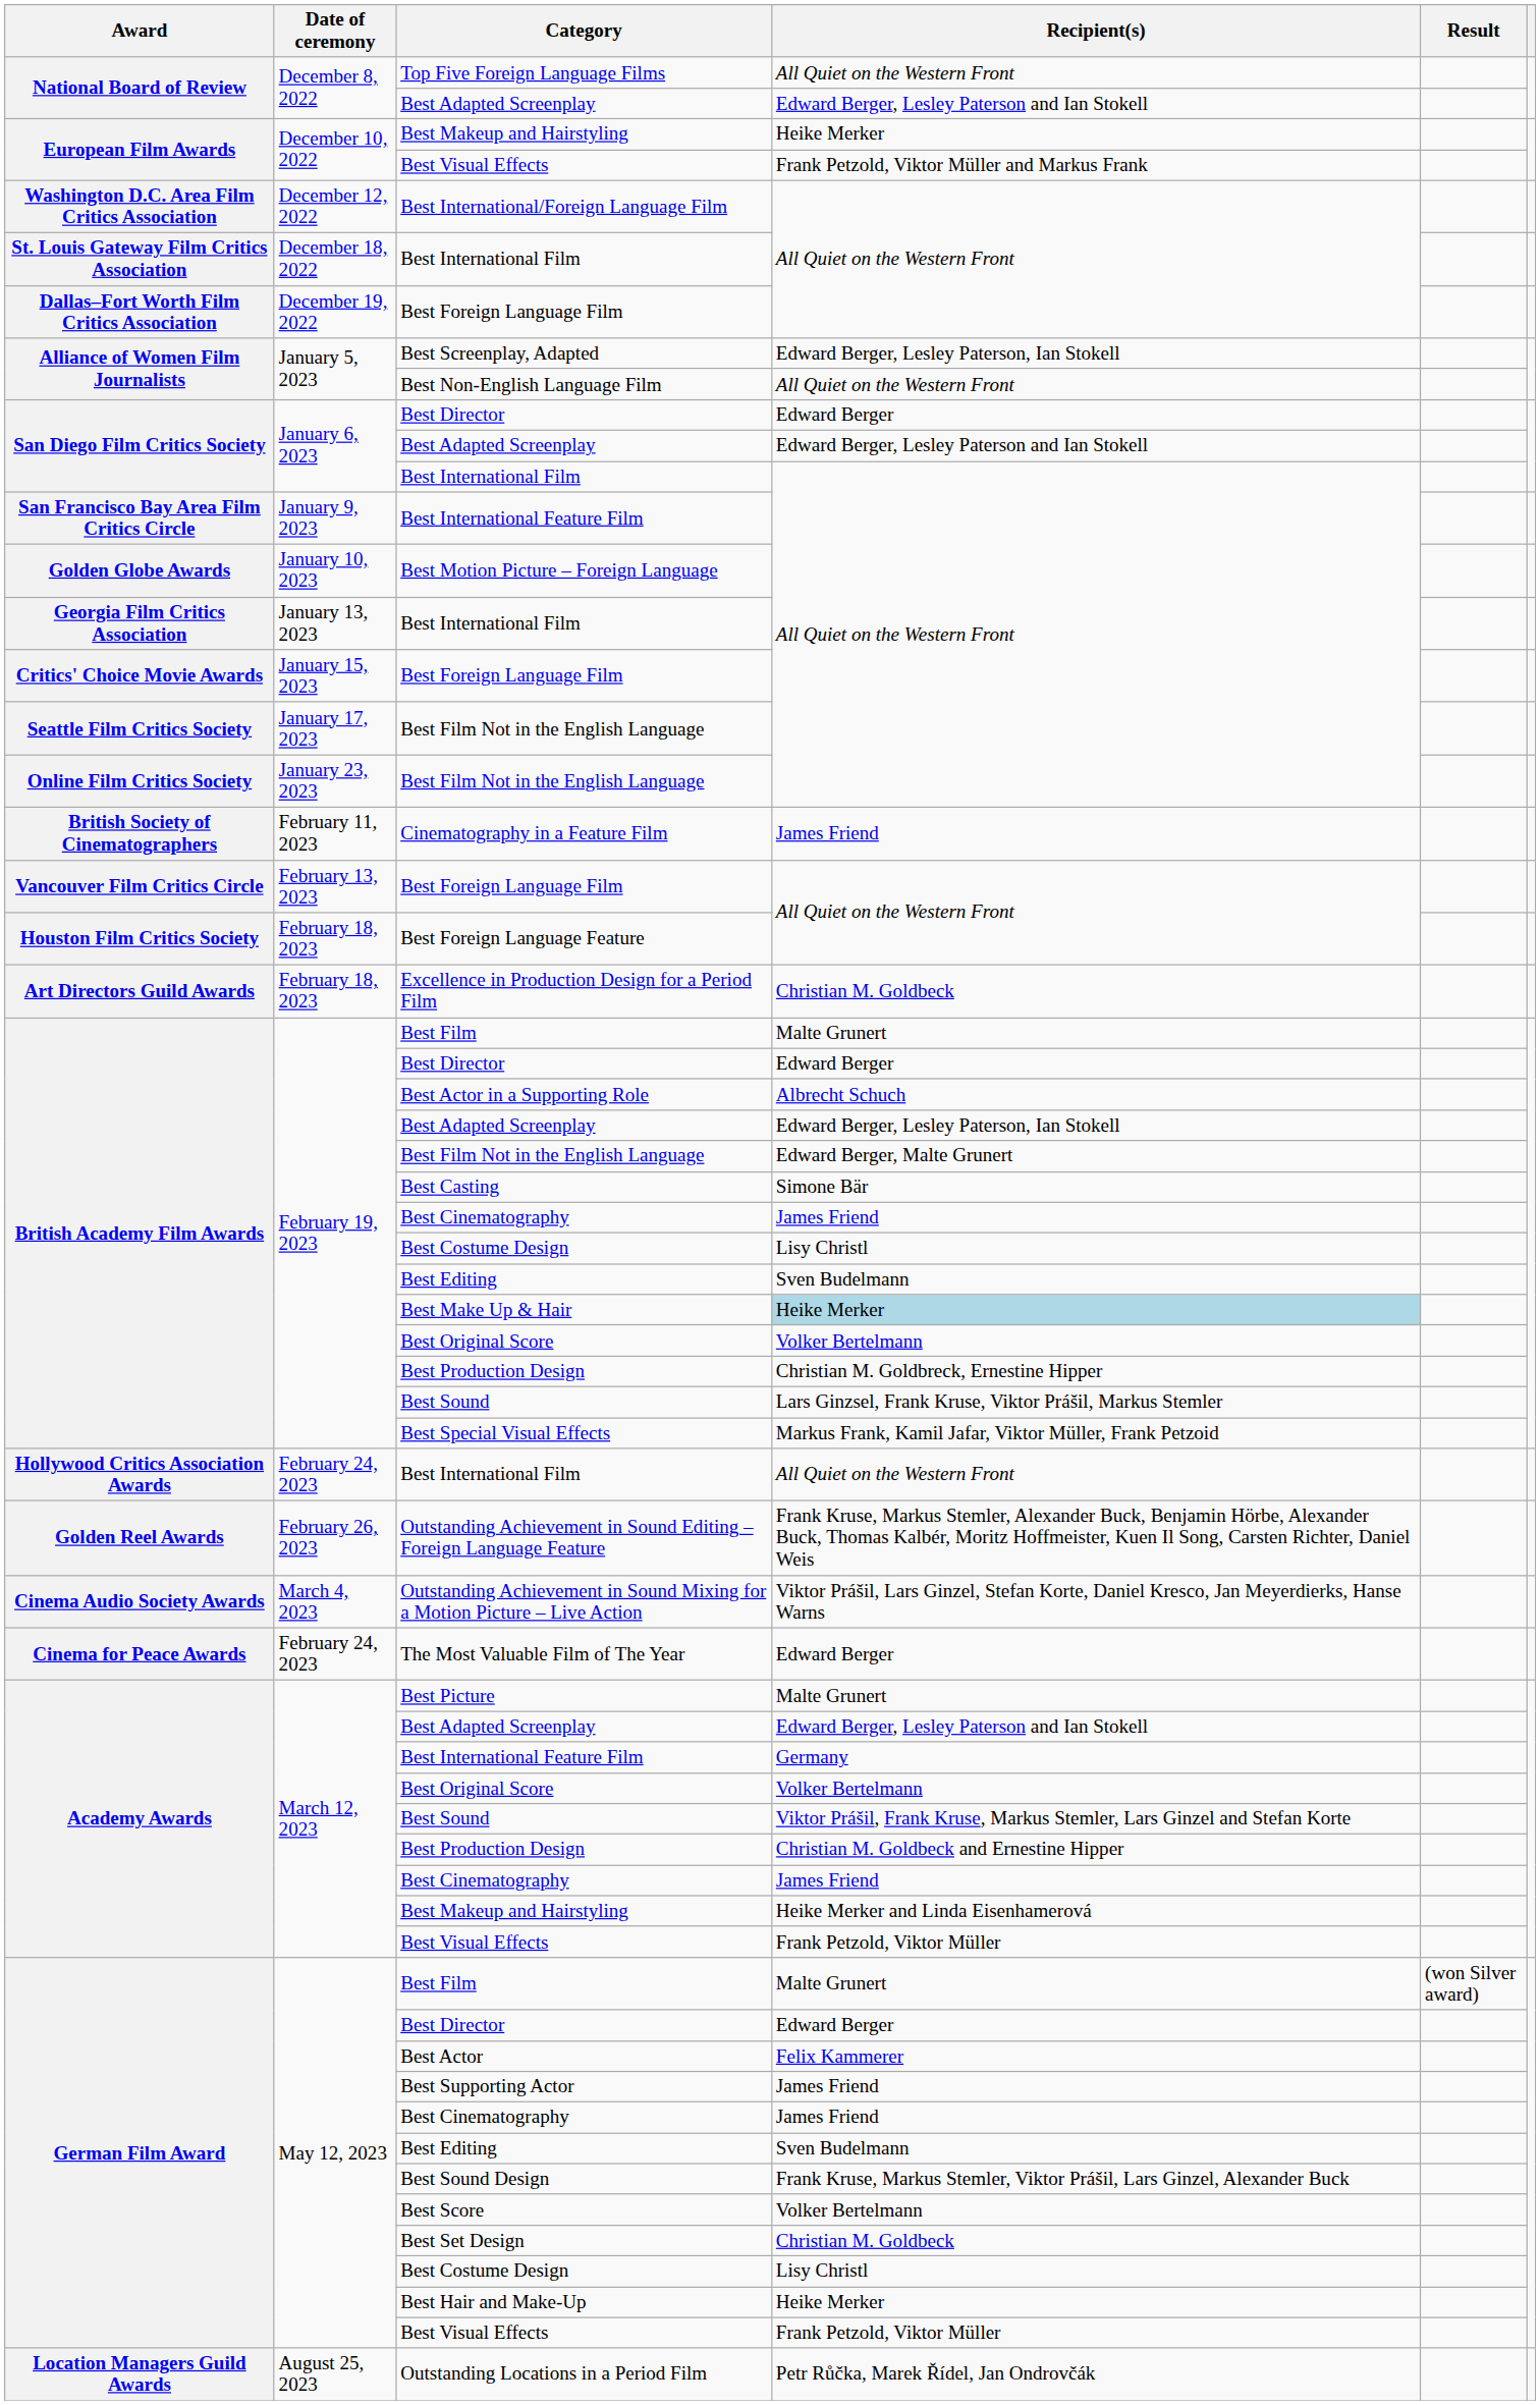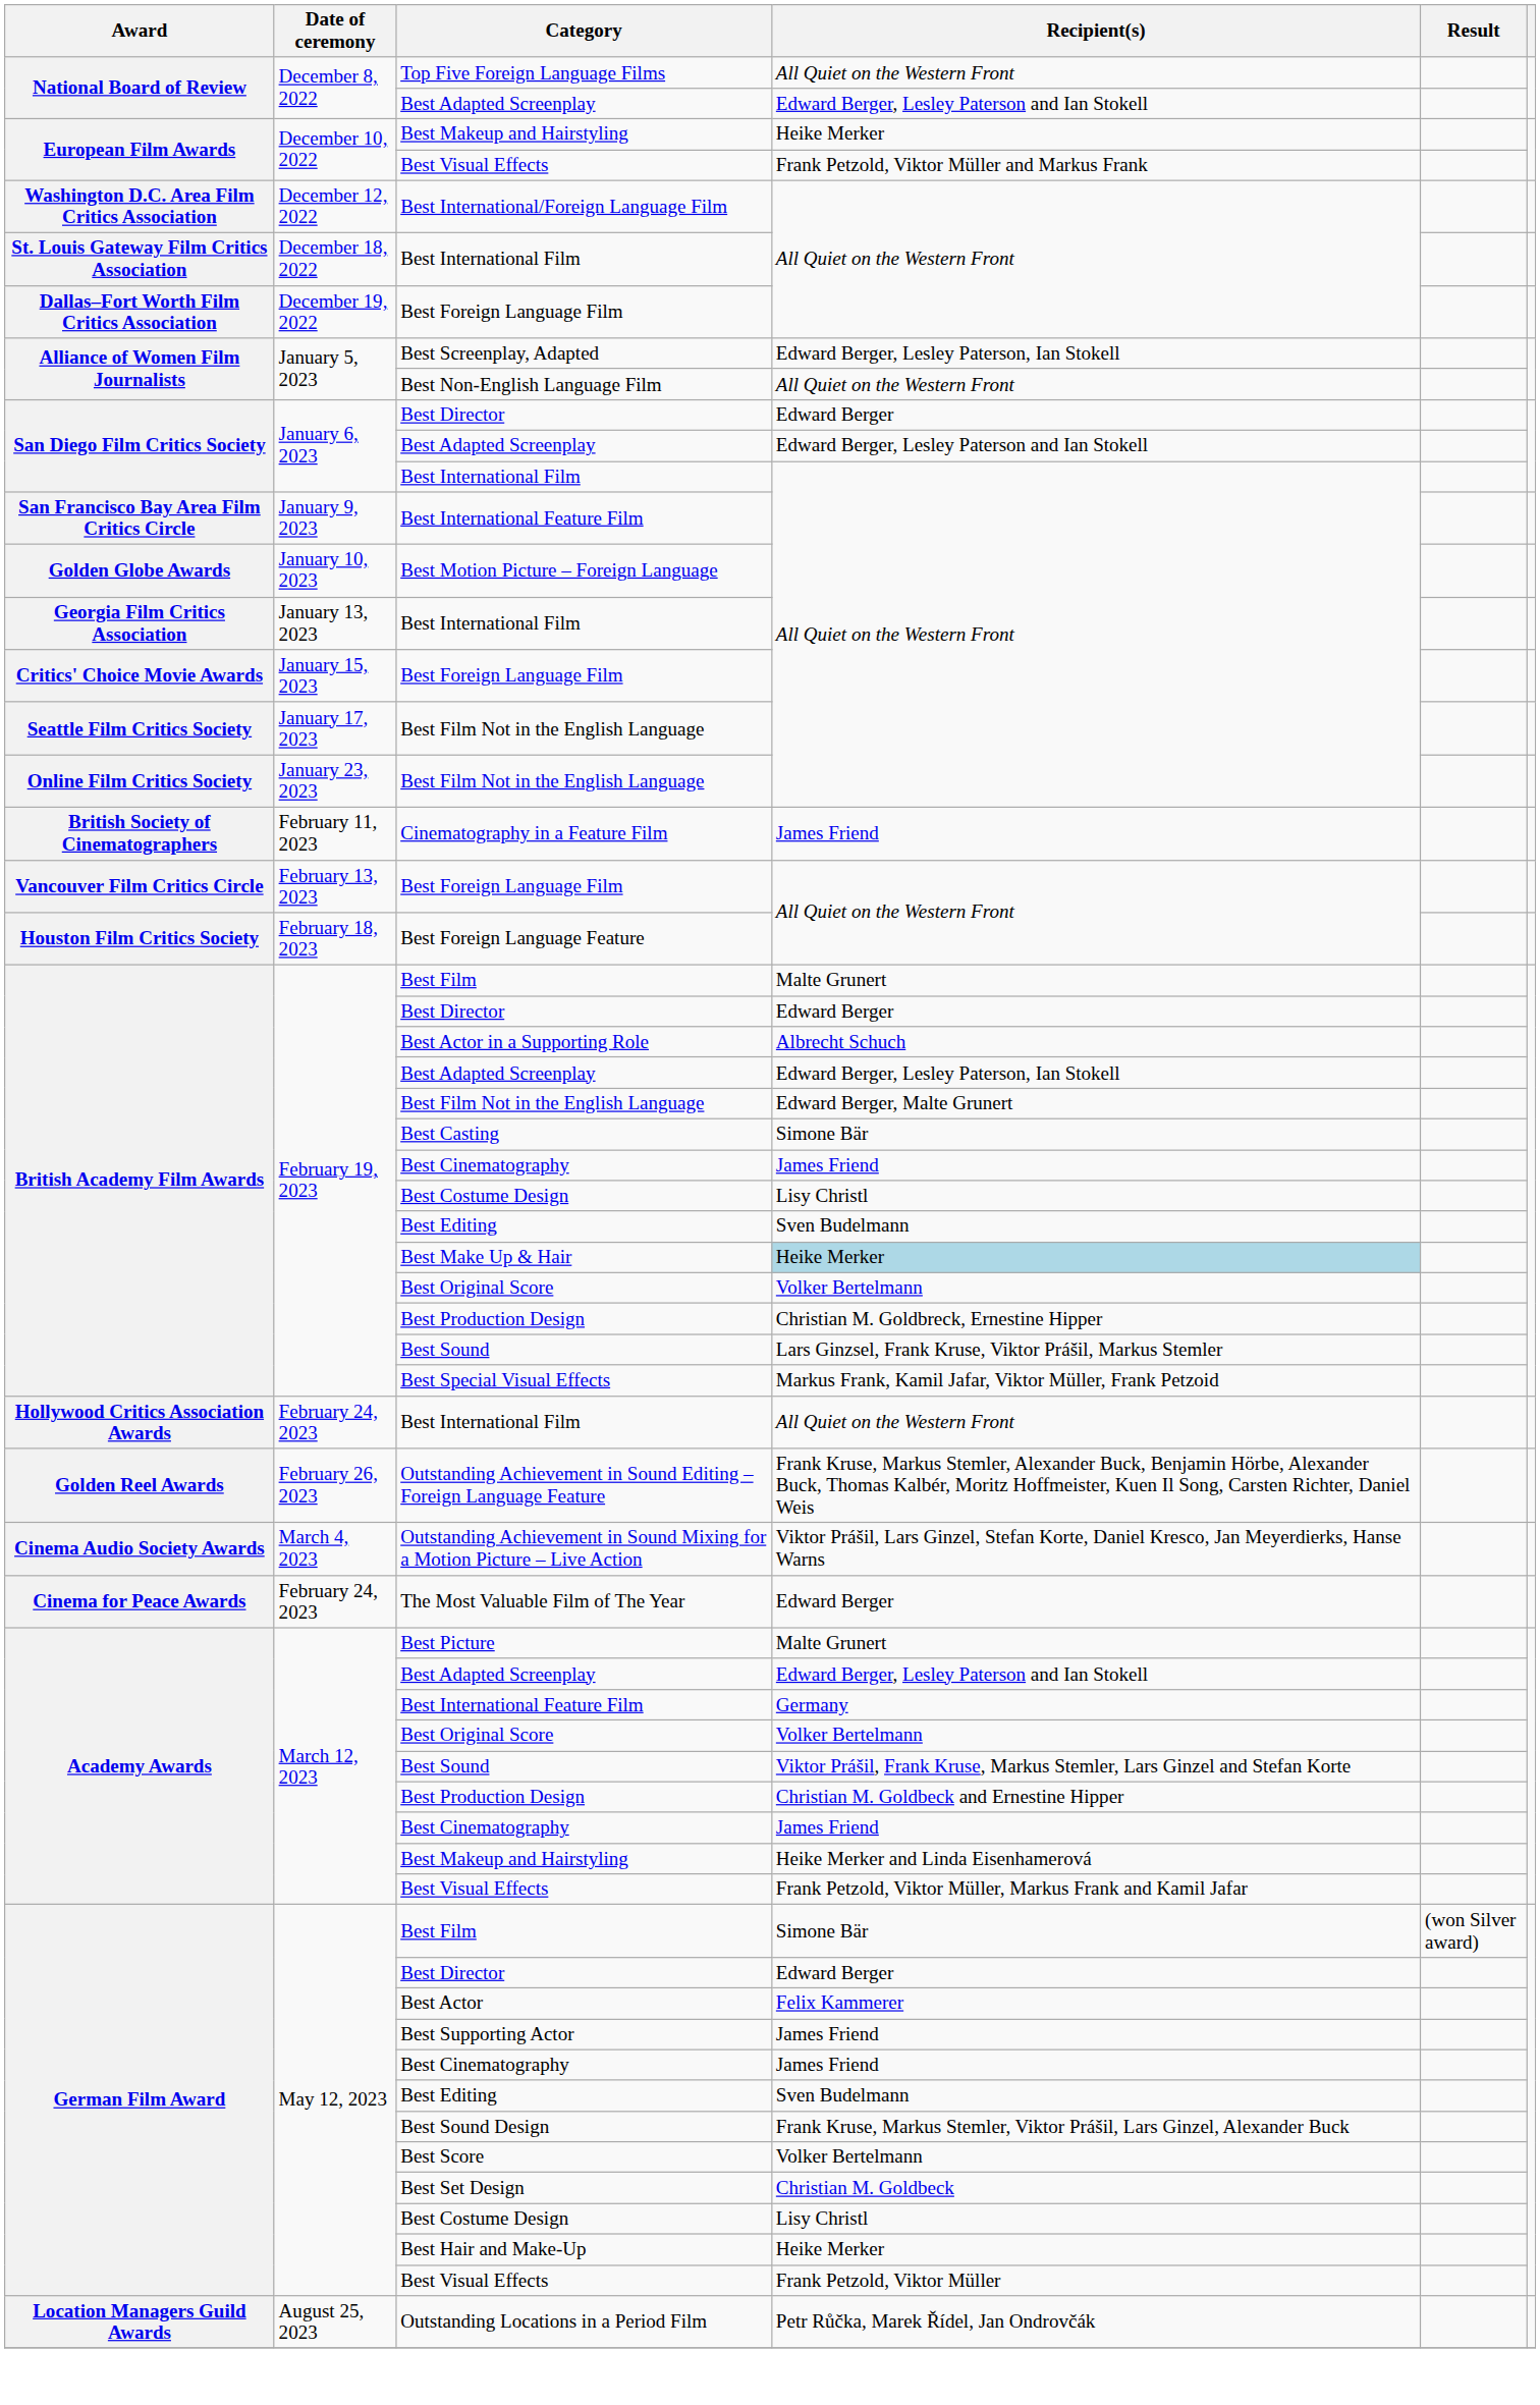- row: Art Directors Guild Awards | February 18, 2023 | Excellence in Production Design for a Period Film | Christian M. Goldbeck
Academy Awards / Best Visual Effects | Recipient(s): Frank Petzold, Viktor Müller -> Frank Petzold, Viktor Müller, Markus Frank and Kamil Jafar
German Film Award / Best Film | Recipient(s): Malte Grunert -> Simone Bär
